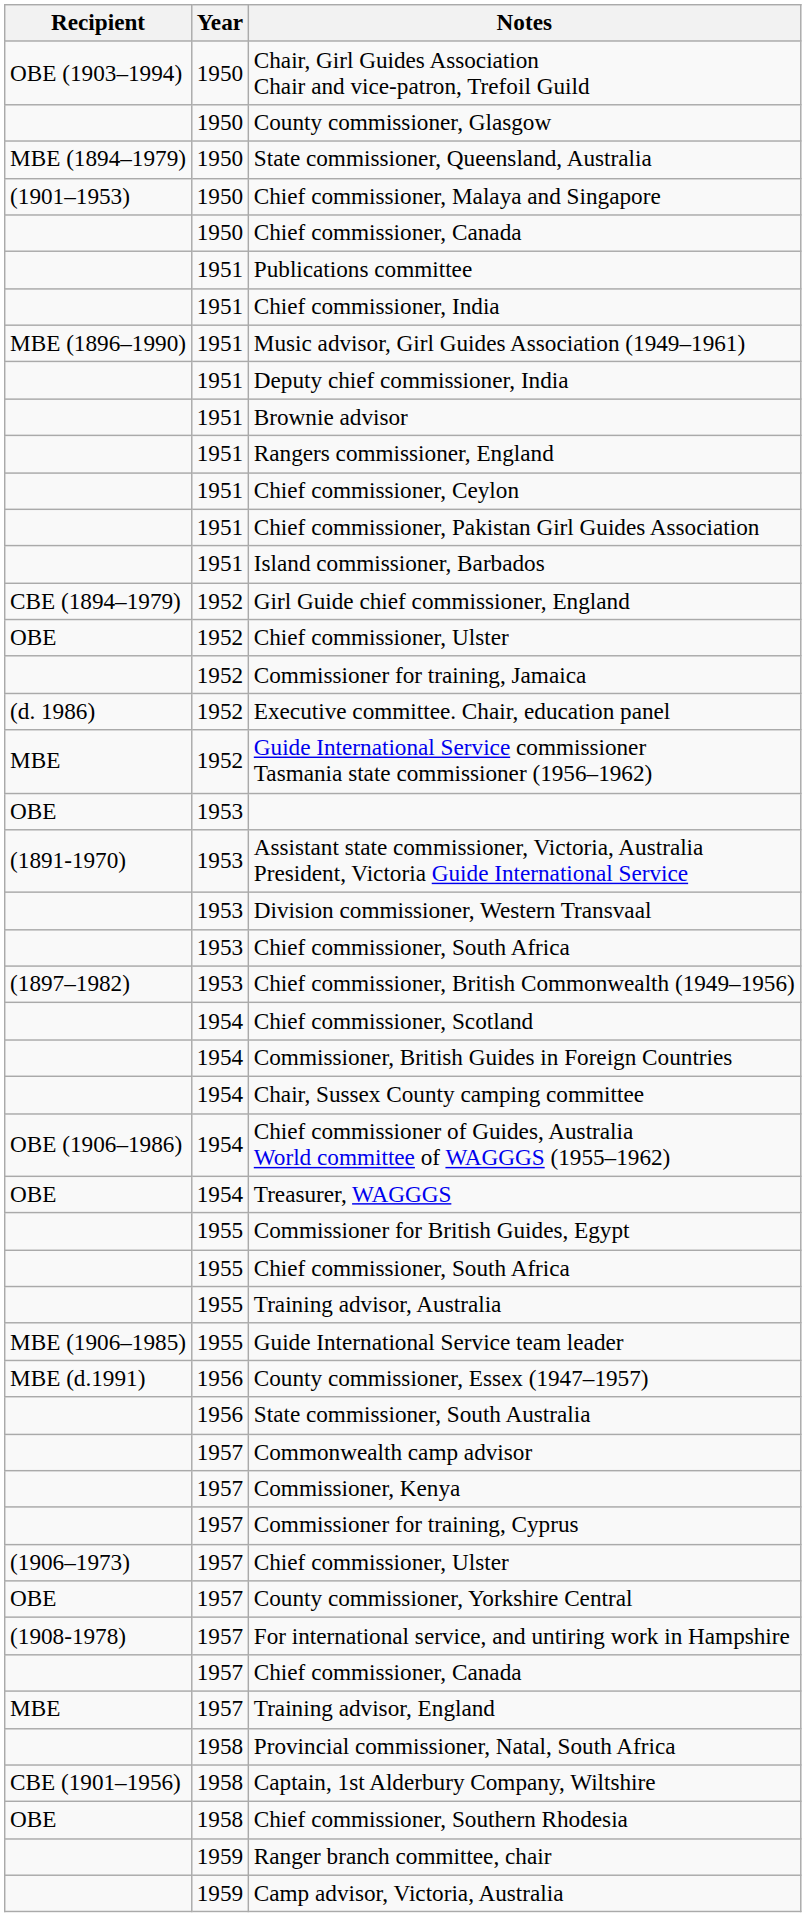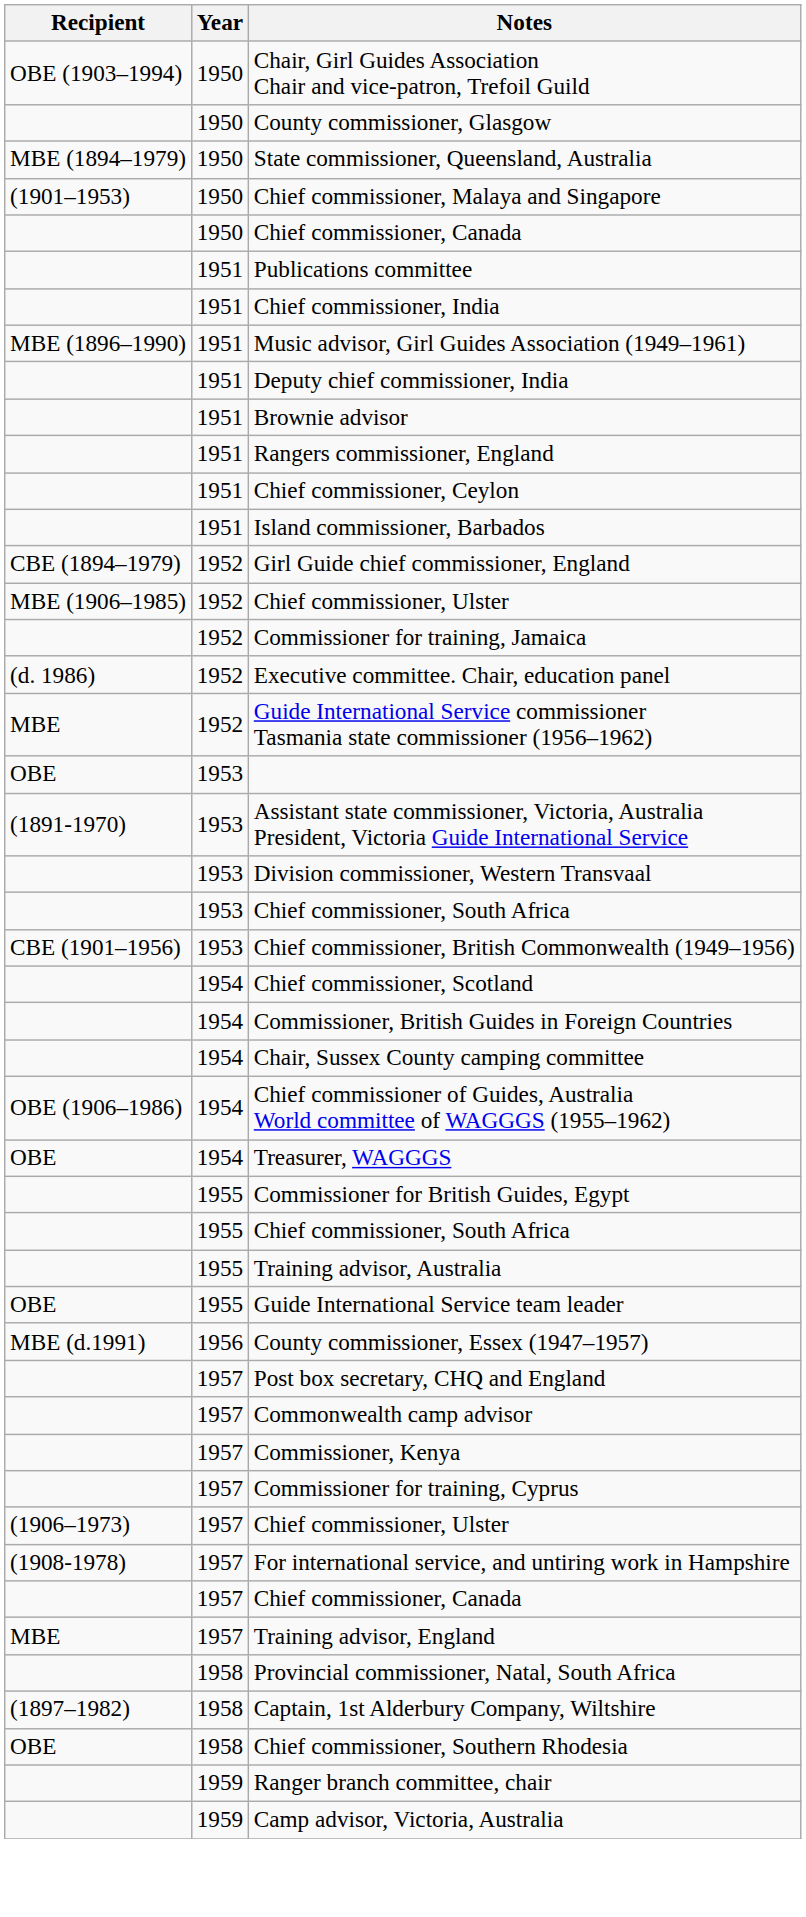- row: 1951 | Chief commissioner, Pakistan Girl Guides Association
1952 / Chief commissioner, Ulster | Recipient: OBE -> MBE (1906–1985)
Chief commissioner, British Commonwealth (1949–1956) | Recipient: (1897–1982) -> CBE (1901–1956)
Guide International Service team leader | Recipient: MBE (1906–1985) -> OBE
- row: 1956 | State commissioner, South Australia
+ row: 1957 | Post box secretary, CHQ and England
- row: OBE | 1957 | County commissioner, Yorkshire Central
Captain, 1st Alderbury Company, Wiltshire | Recipient: CBE (1901–1956) -> (1897–1982)
